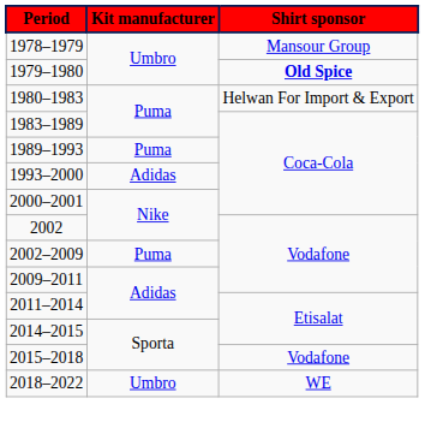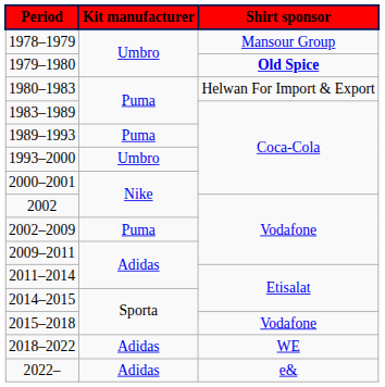1993–2000 | Kit manufacturer: Adidas -> Umbro
2018–2022 | Kit manufacturer: Umbro -> Adidas
+ row: 2022– | Adidas | e&
